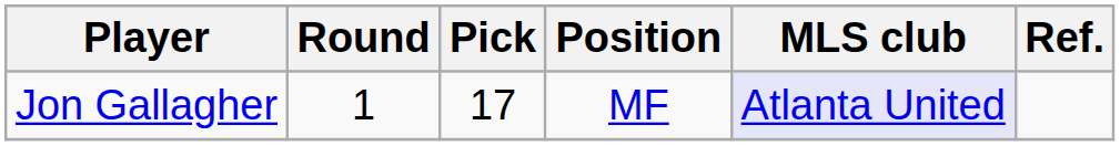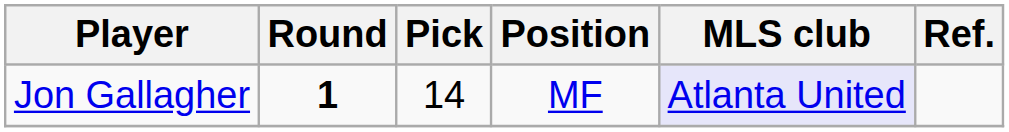Jon Gallagher | Round: normal -> bold
Jon Gallagher | Pick: 17 -> 14
